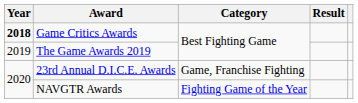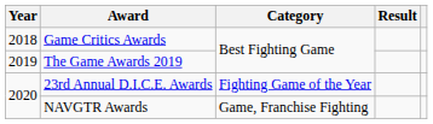Game Critics Awards | Year: bold -> normal
23rd Annual D.I.C.E. Awards | Category: Game, Franchise Fighting -> Fighting Game of the Year
NAVGTR Awards | Category: Fighting Game of the Year -> Game, Franchise Fighting
